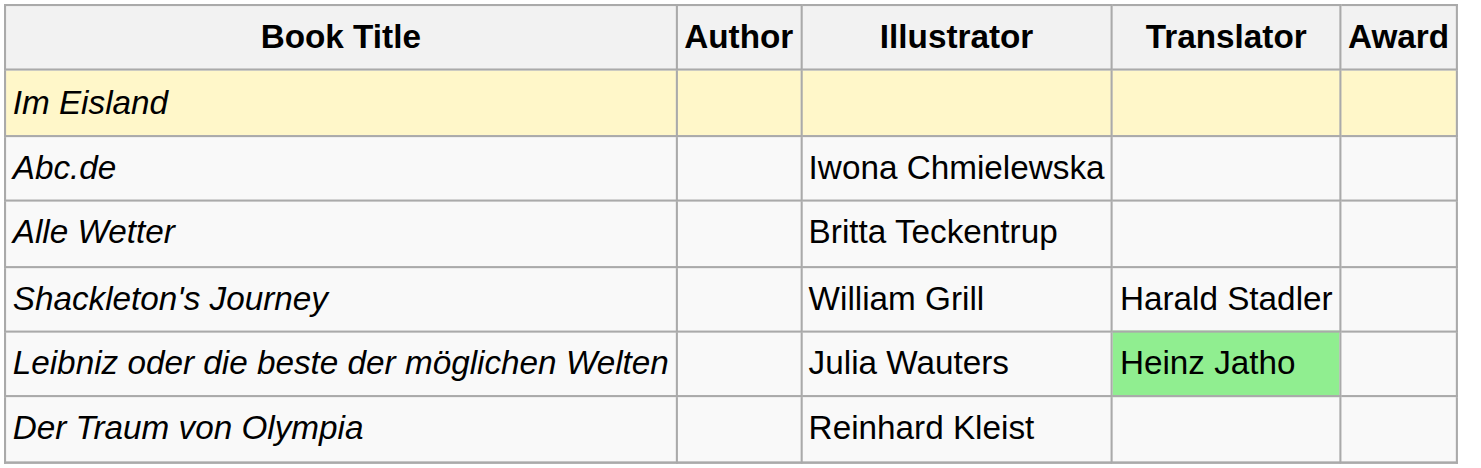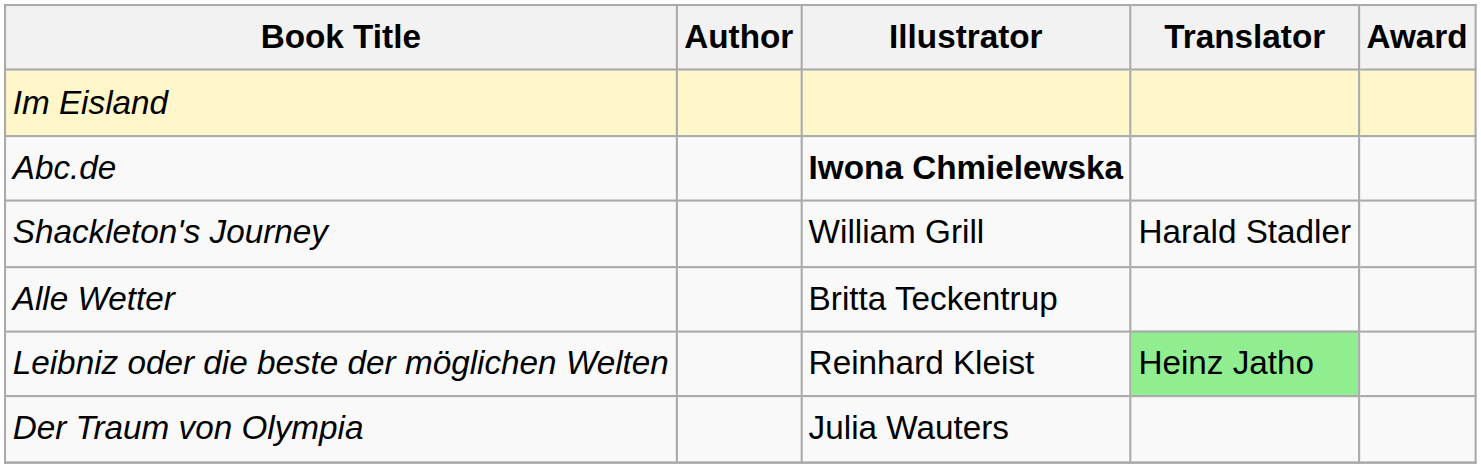Abc.de | Illustrator: normal -> bold
rows swapped: Shackleton's Journey <-> Alle Wetter
Leibniz oder die beste der möglichen Welten | Illustrator: Julia Wauters -> Reinhard Kleist
Der Traum von Olympia | Illustrator: Reinhard Kleist -> Julia Wauters
